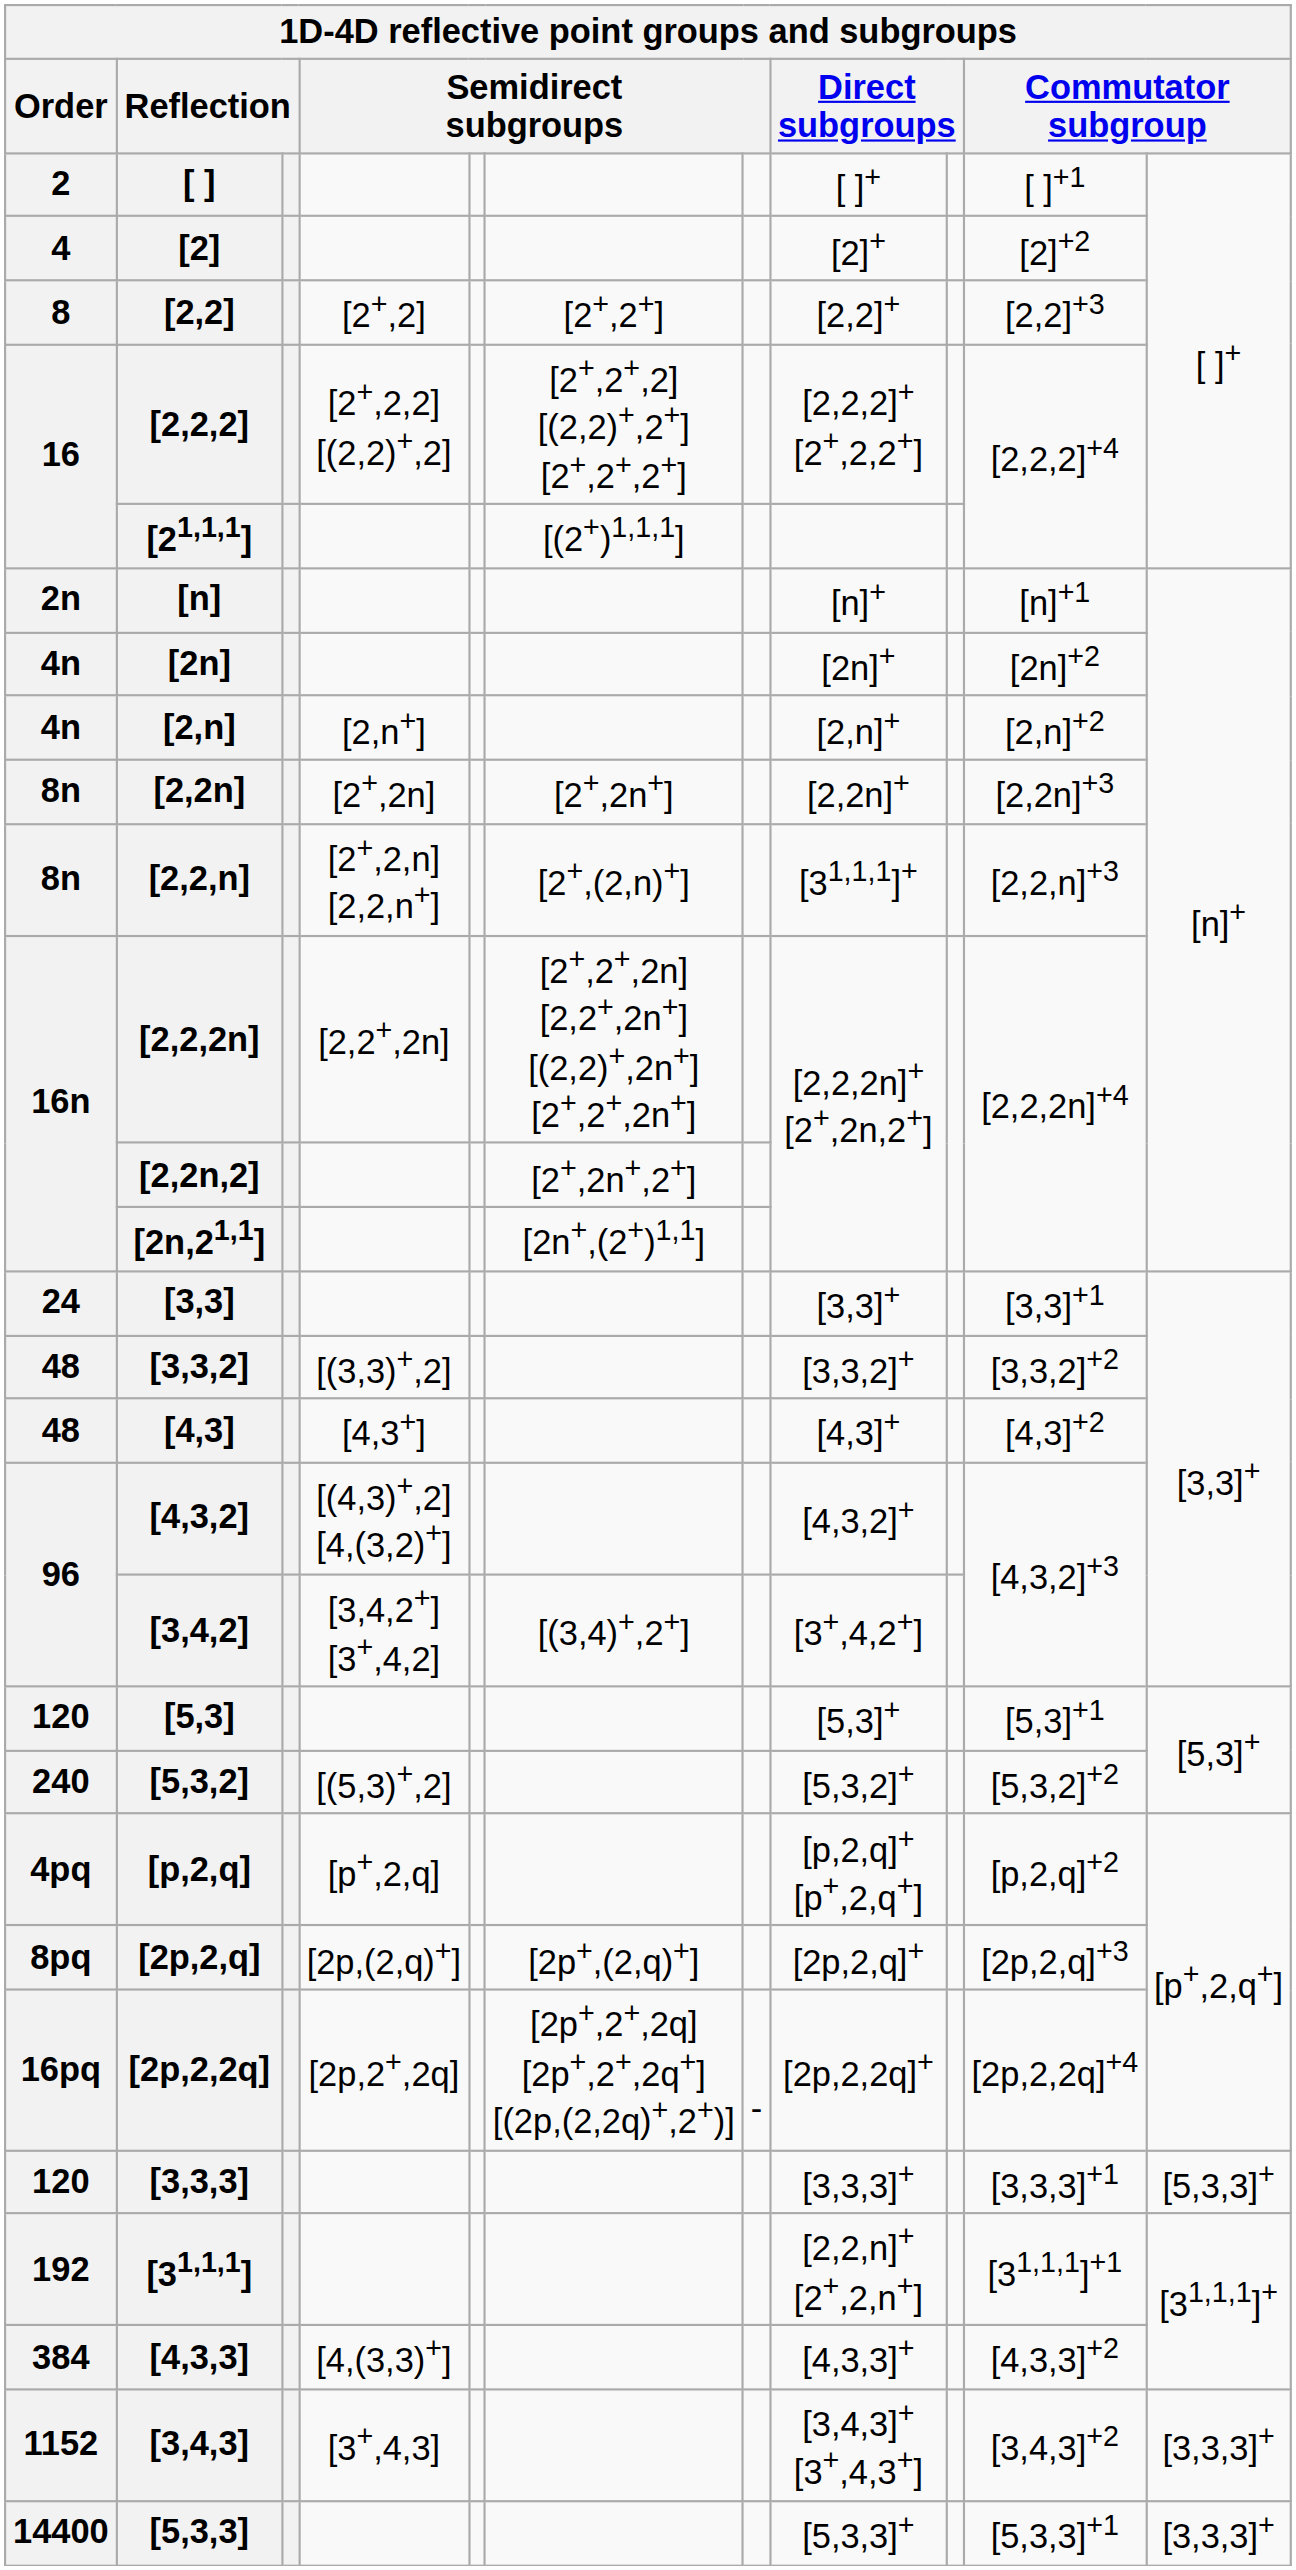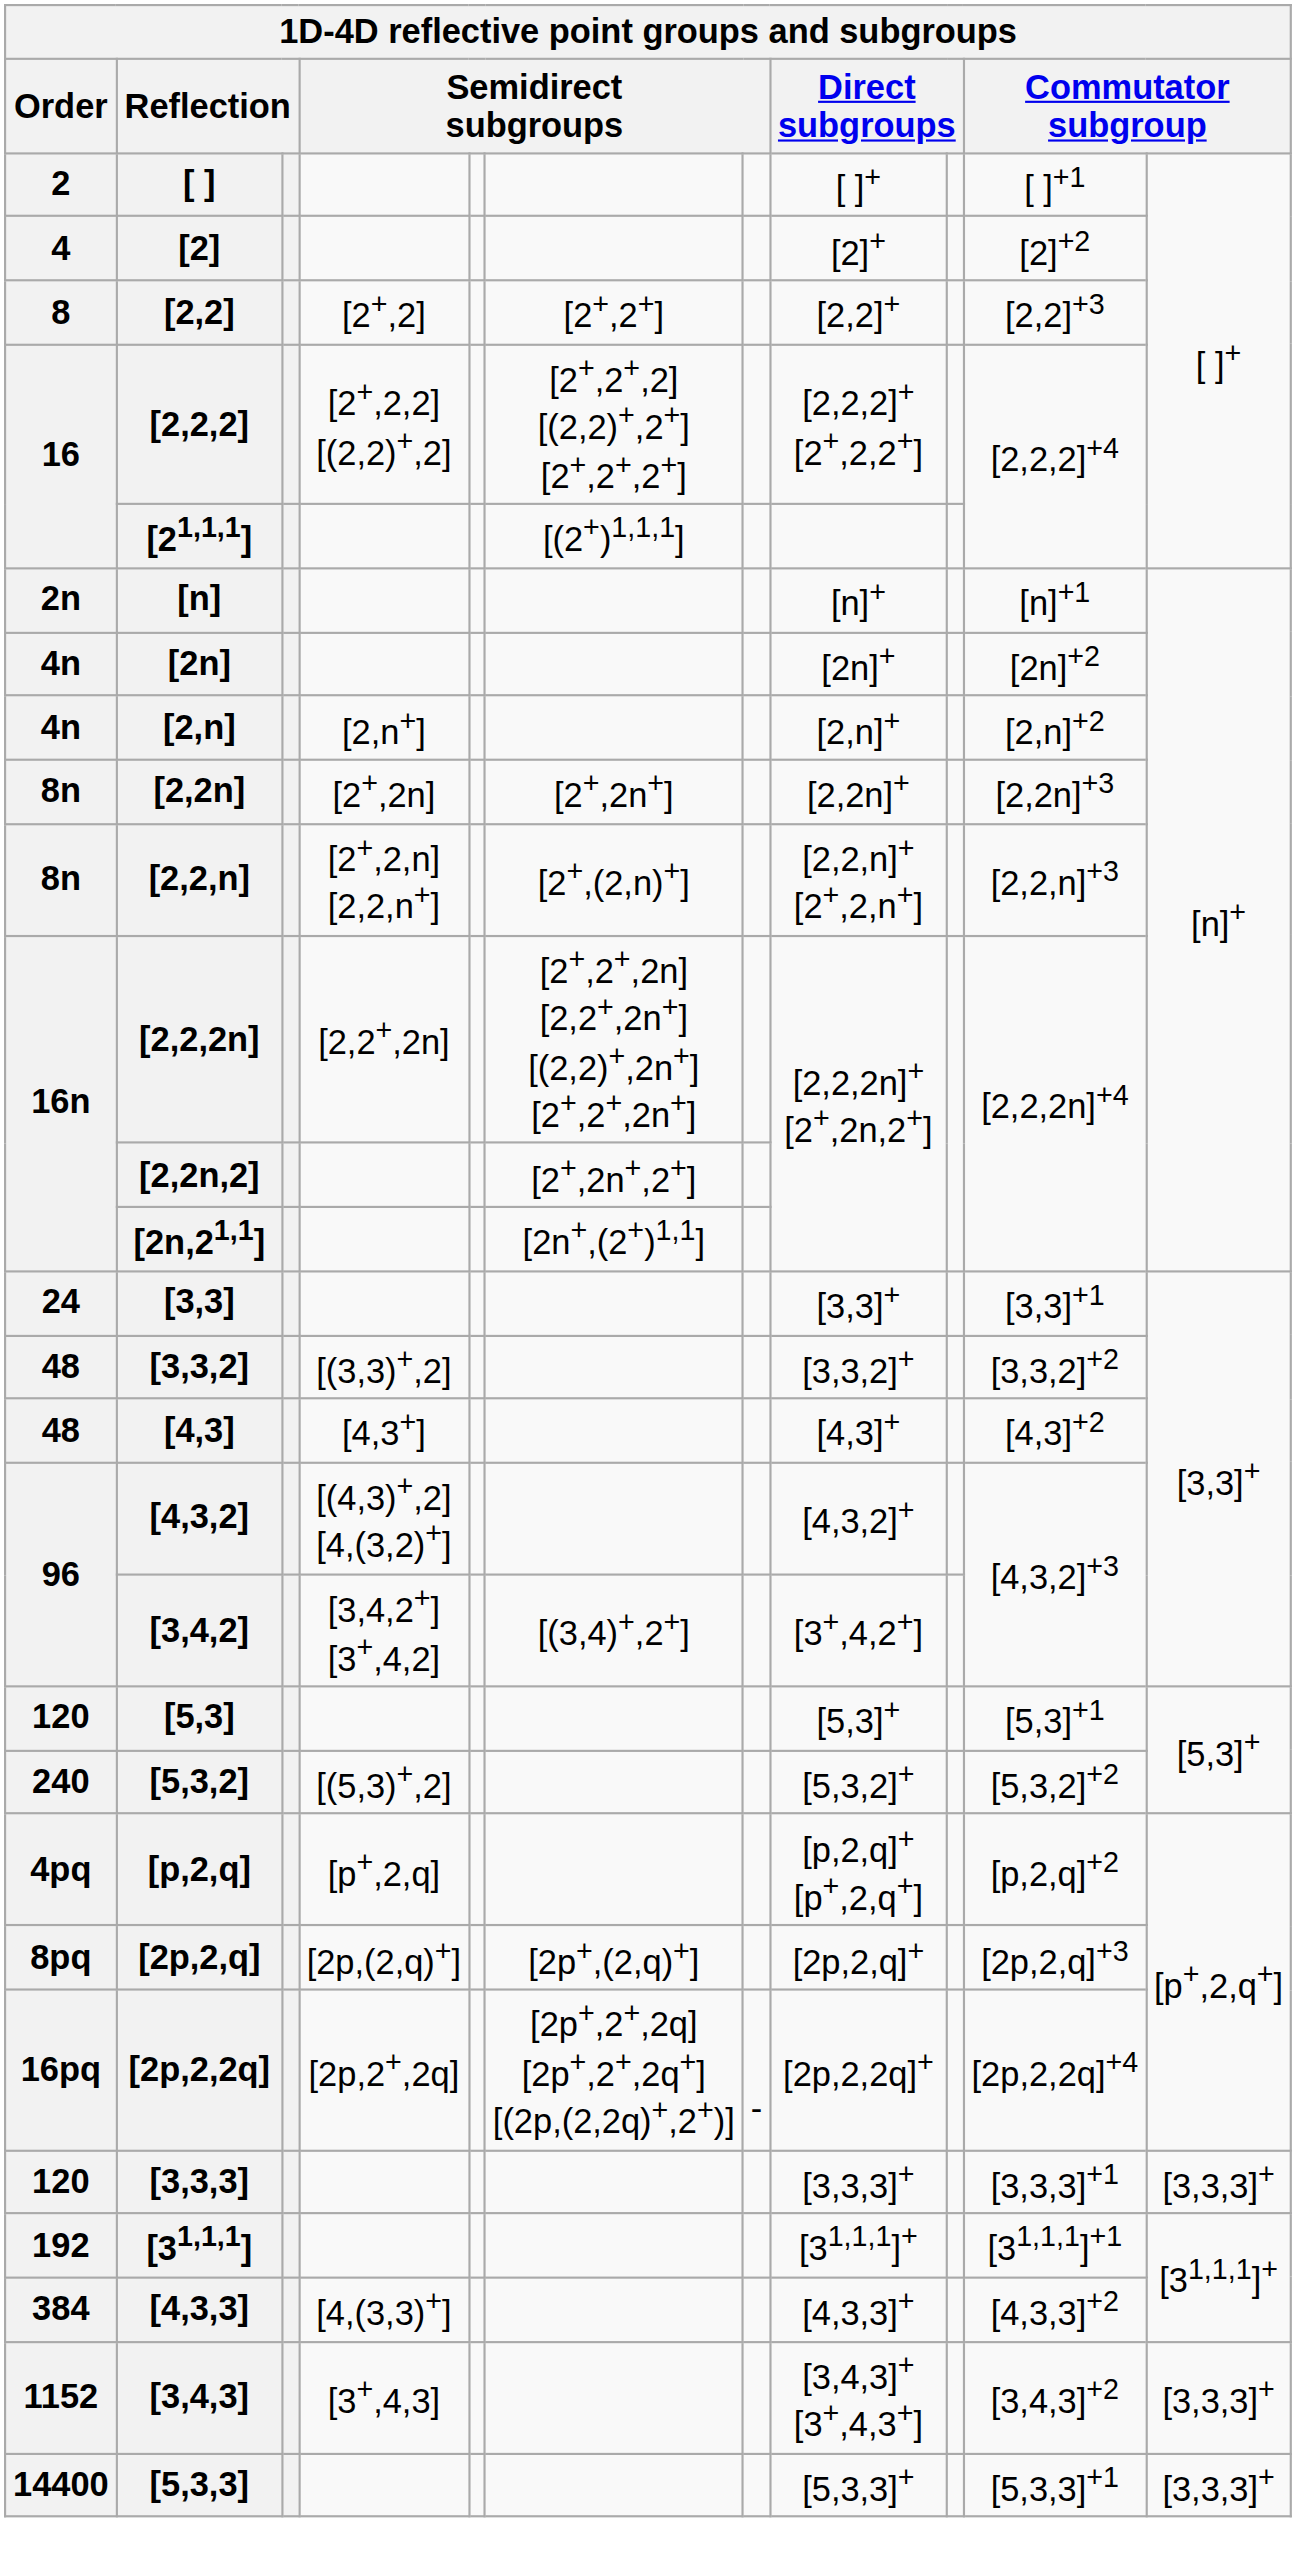[2,2,n] | column 8: [31,1,1]+ -> [2,2,n]+ [2+,2,n+]
[3,3,3] | column 11: [5,3,3]+ -> [3,3,3]+
[31,1,1] | column 8: [2,2,n]+ [2+,2,n+] -> [31,1,1]+
